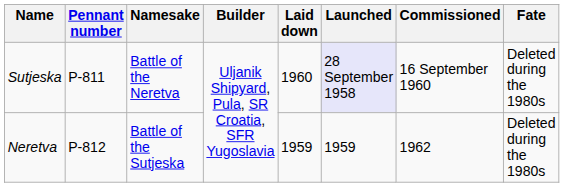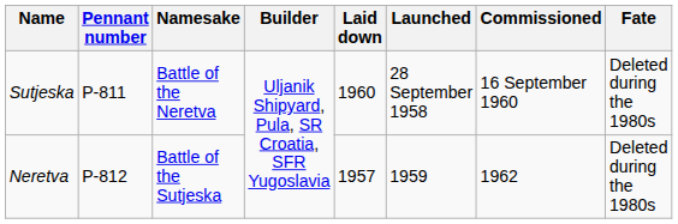Sutjeska | Launched: lavender background -> no background
Neretva | Laid down: 1959 -> 1957
